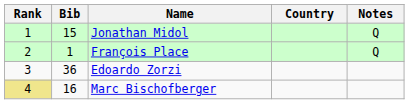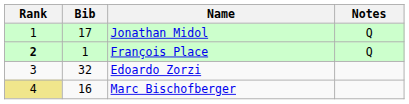- column: Country
Jonathan Midol | Bib: 15 -> 17
François Place | Rank: normal -> bold
Edoardo Zorzi | Bib: 36 -> 32
